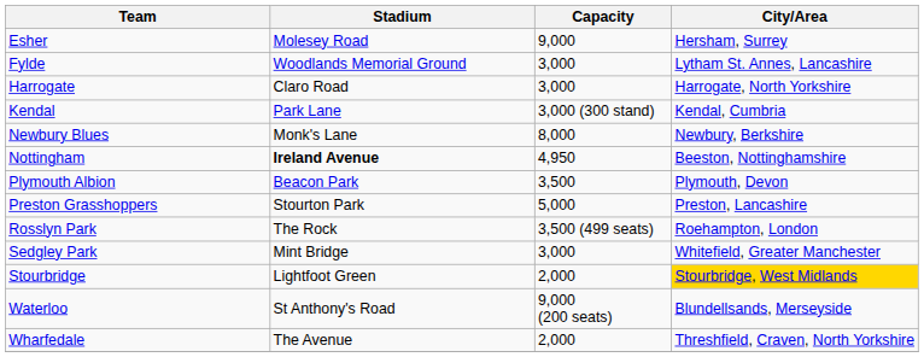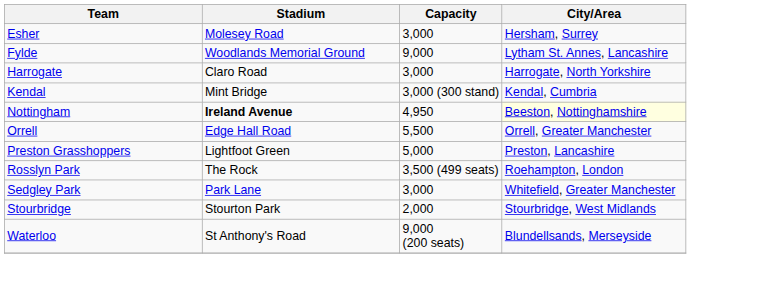Esher | Capacity: 9,000 -> 3,000
Fylde | Capacity: 3,000 -> 9,000
Kendal | Stadium: Park Lane -> Mint Bridge
- row: Newbury Blues | Monk's Lane | 8,000 | Newbury, Berkshire
Nottingham | City/Area: no background -> lightyellow background
+ row: Orrell | Edge Hall Road | 5,500 | Orrell, Greater Manchester
- row: Plymouth Albion | Beacon Park | 3,500 | Plymouth, Devon
Preston Grasshoppers | Stadium: Stourton Park -> Lightfoot Green
Sedgley Park | Stadium: Mint Bridge -> Park Lane
Stourbridge | Stadium: Lightfoot Green -> Stourton Park
Stourbridge | City/Area: gold background -> no background
- row: Wharfedale | The Avenue | 2,000 | Threshfield, Craven, North Yorkshire
